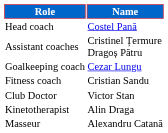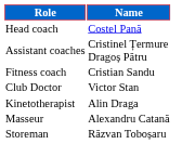- row: Goalkeeping coach | Cezar Lungu
+ row: Storeman | Răzvan Toboșaru
